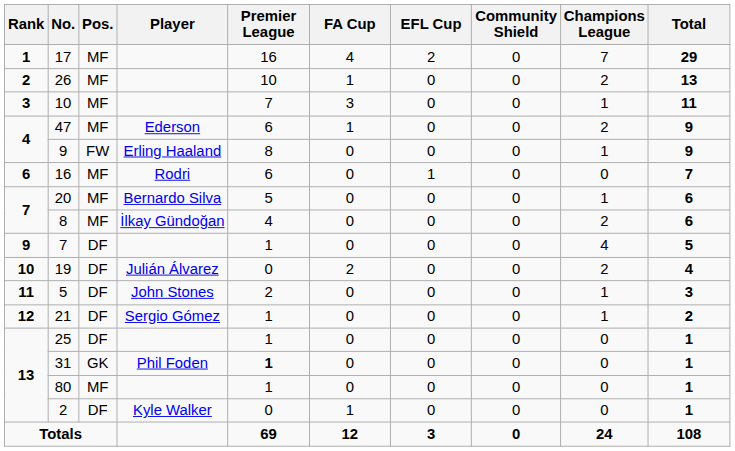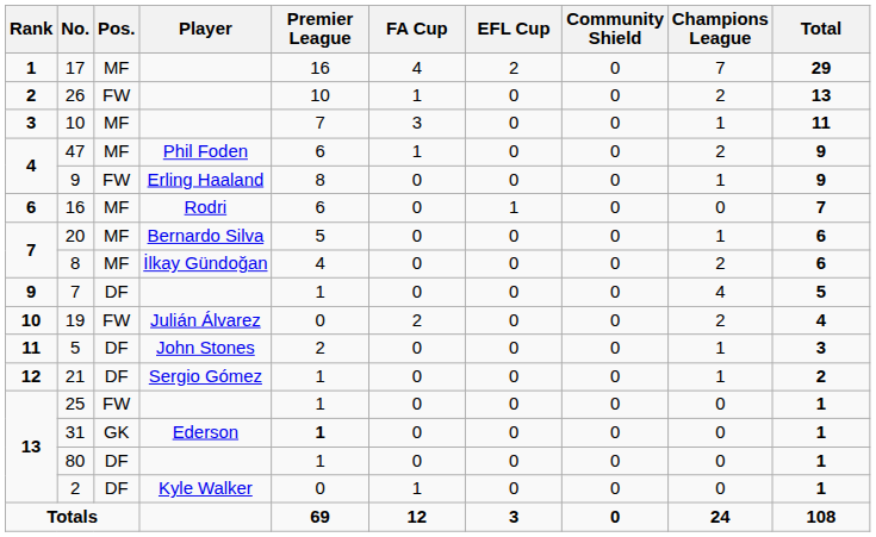26 | Pos.: MF -> FW
47 | Player: Ederson -> Phil Foden
19 | Pos.: DF -> FW
25 | Pos.: DF -> FW
31 | Player: Phil Foden -> Ederson
80 | Pos.: MF -> DF
